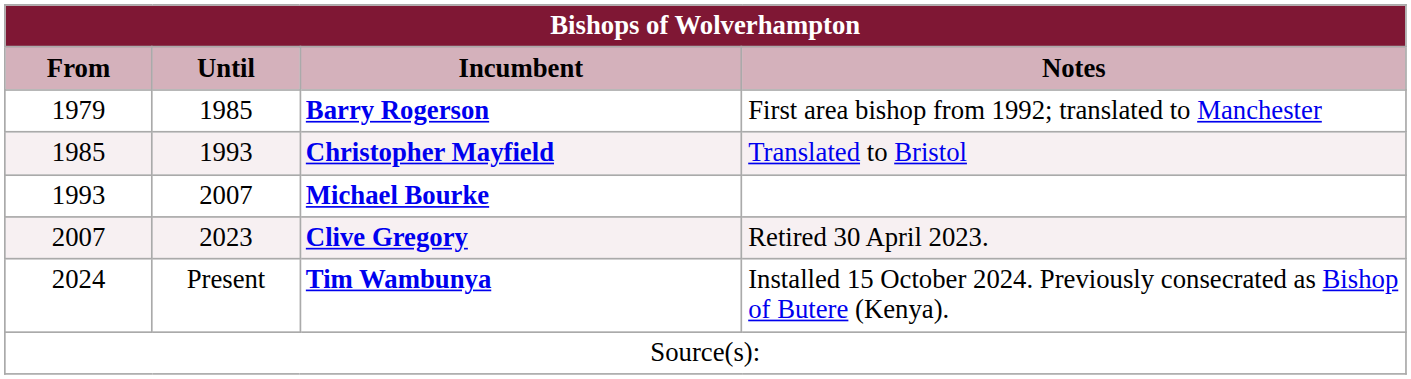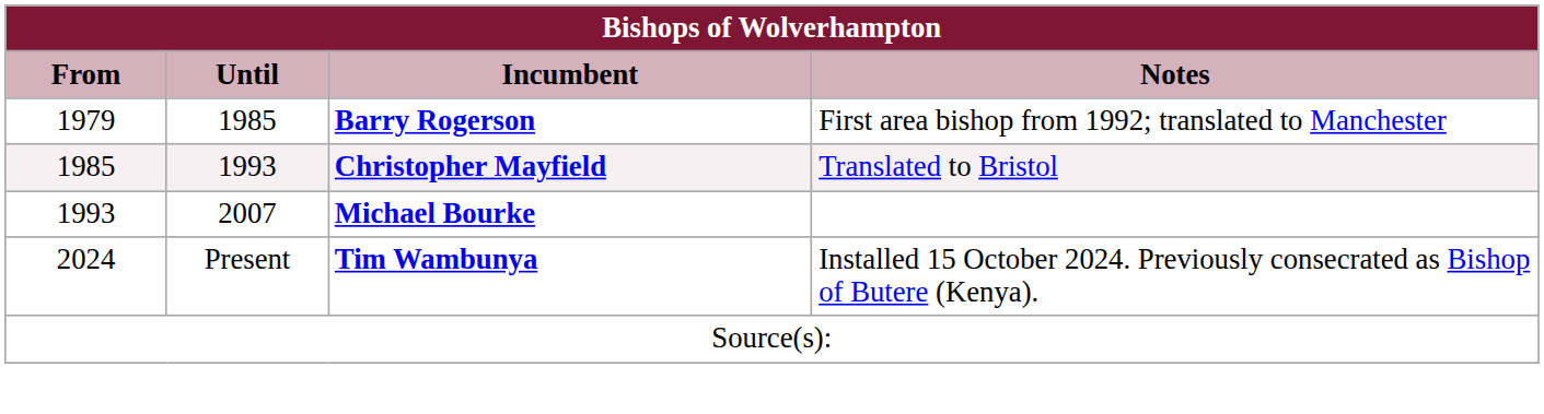- row: 2007 | 2023 | Clive Gregory | Retired 30 April 2023.
